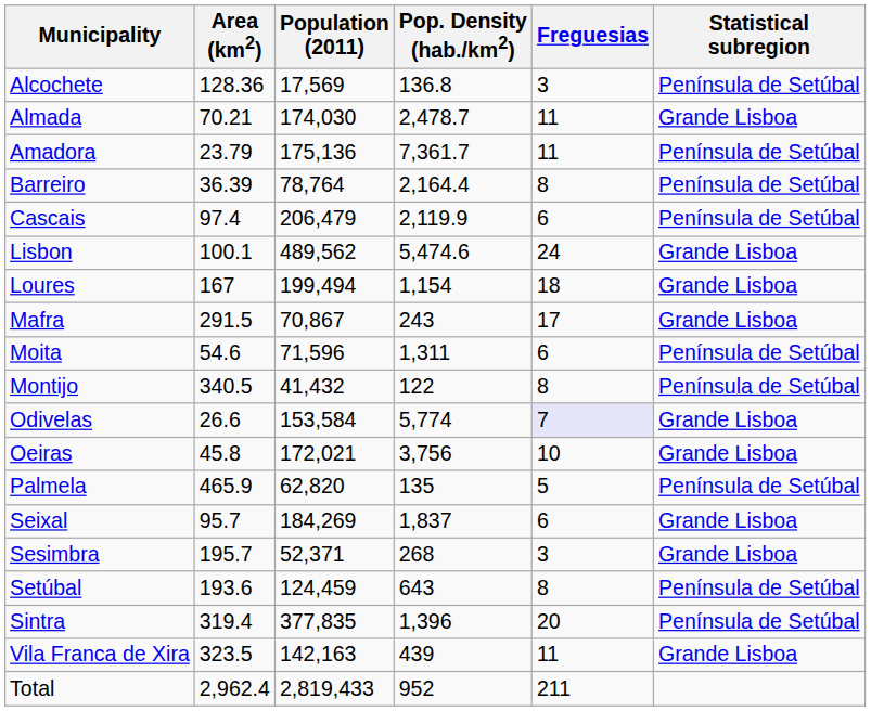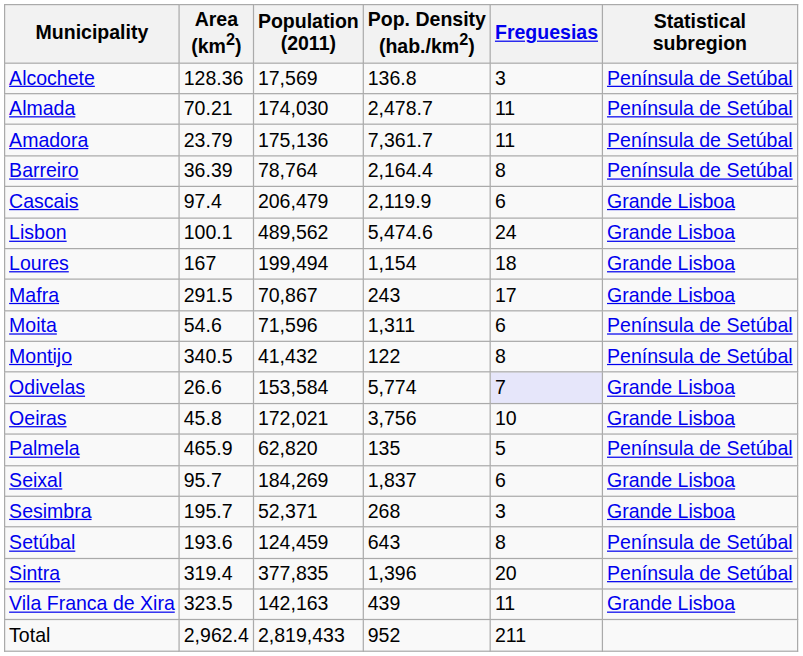Almada | Statistical subregion: Grande Lisboa -> Península de Setúbal
Cascais | Statistical subregion: Península de Setúbal -> Grande Lisboa
